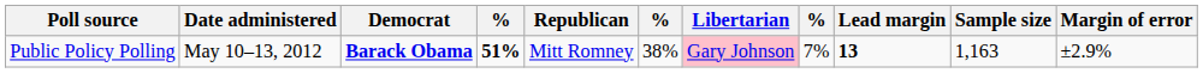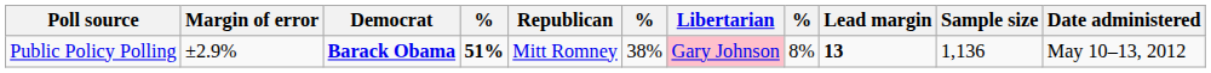columns swapped: Date administered <-> Margin of error
Public Policy Polling | column 8: 7% -> 8%
Public Policy Polling | Sample size: 1,163 -> 1,136
